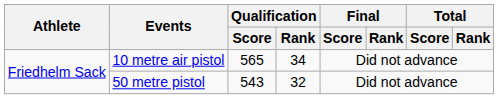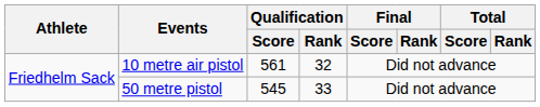10 metre air pistol | Qualification / Score: 565 -> 561
10 metre air pistol | Qualification / Rank: 34 -> 32
50 metre pistol | Qualification / Score: 543 -> 545
50 metre pistol | Qualification / Rank: 32 -> 33
